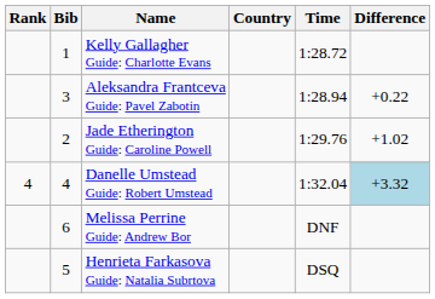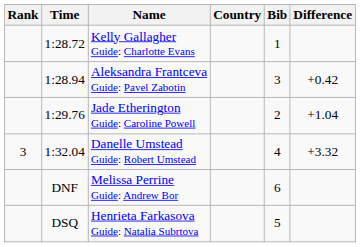columns swapped: Bib <-> Time
Aleksandra Frantceva Guide: Pavel Zabotin | Difference: +0.22 -> +0.42
Jade Etherington Guide: Caroline Powell | Difference: +1.02 -> +1.04
Danelle Umstead Guide: Robert Umstead | Rank: 4 -> 3
Danelle Umstead Guide: Robert Umstead | Difference: lightblue background -> no background
